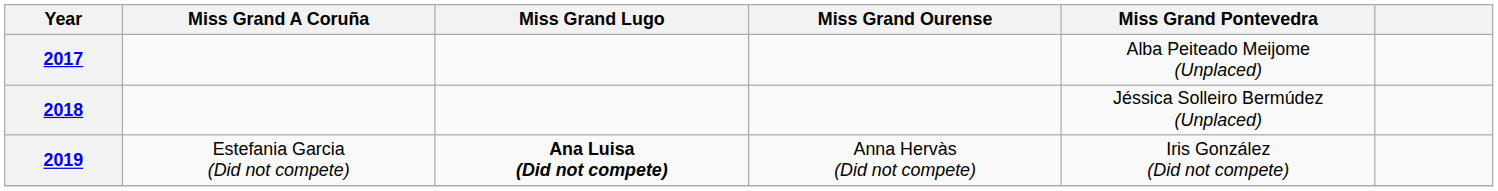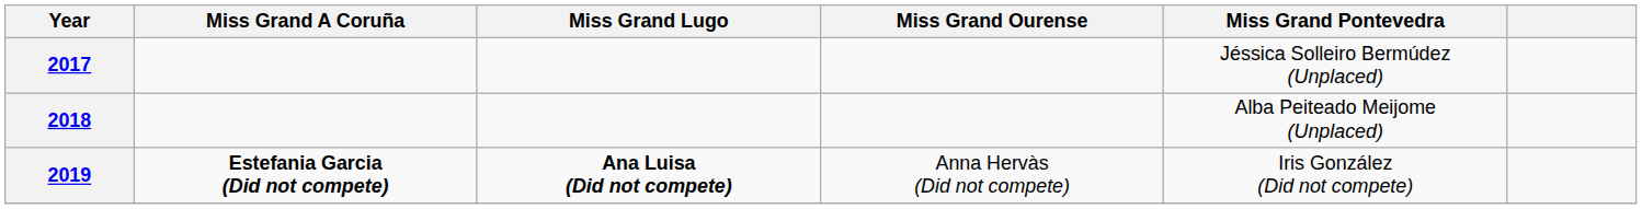2017 | Miss Grand Pontevedra: Alba Peiteado Meijome (Unplaced) -> Jéssica Solleiro Bermúdez (Unplaced)
2018 | Miss Grand Pontevedra: Jéssica Solleiro Bermúdez (Unplaced) -> Alba Peiteado Meijome (Unplaced)
2019 | Miss Grand A Coruña: normal -> bold
